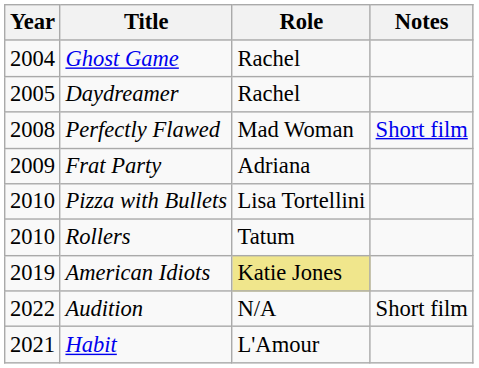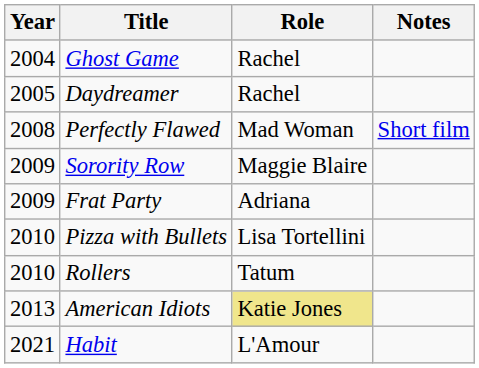+ row: 2009 | Sorority Row | Maggie Blaire
American Idiots | Year: 2019 -> 2013
- row: 2022 | Audition | N/A | Short film
